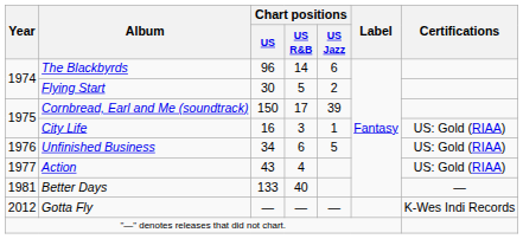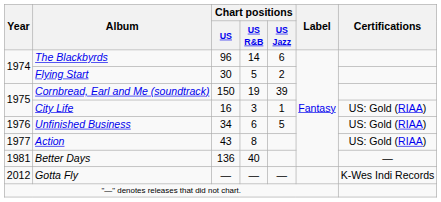Cornbread, Earl and Me (soundtrack) | Chart positions / US R&B: 17 -> 19
Action | Chart positions / US R&B: 4 -> 8
Better Days | Chart positions / US: 133 -> 136
